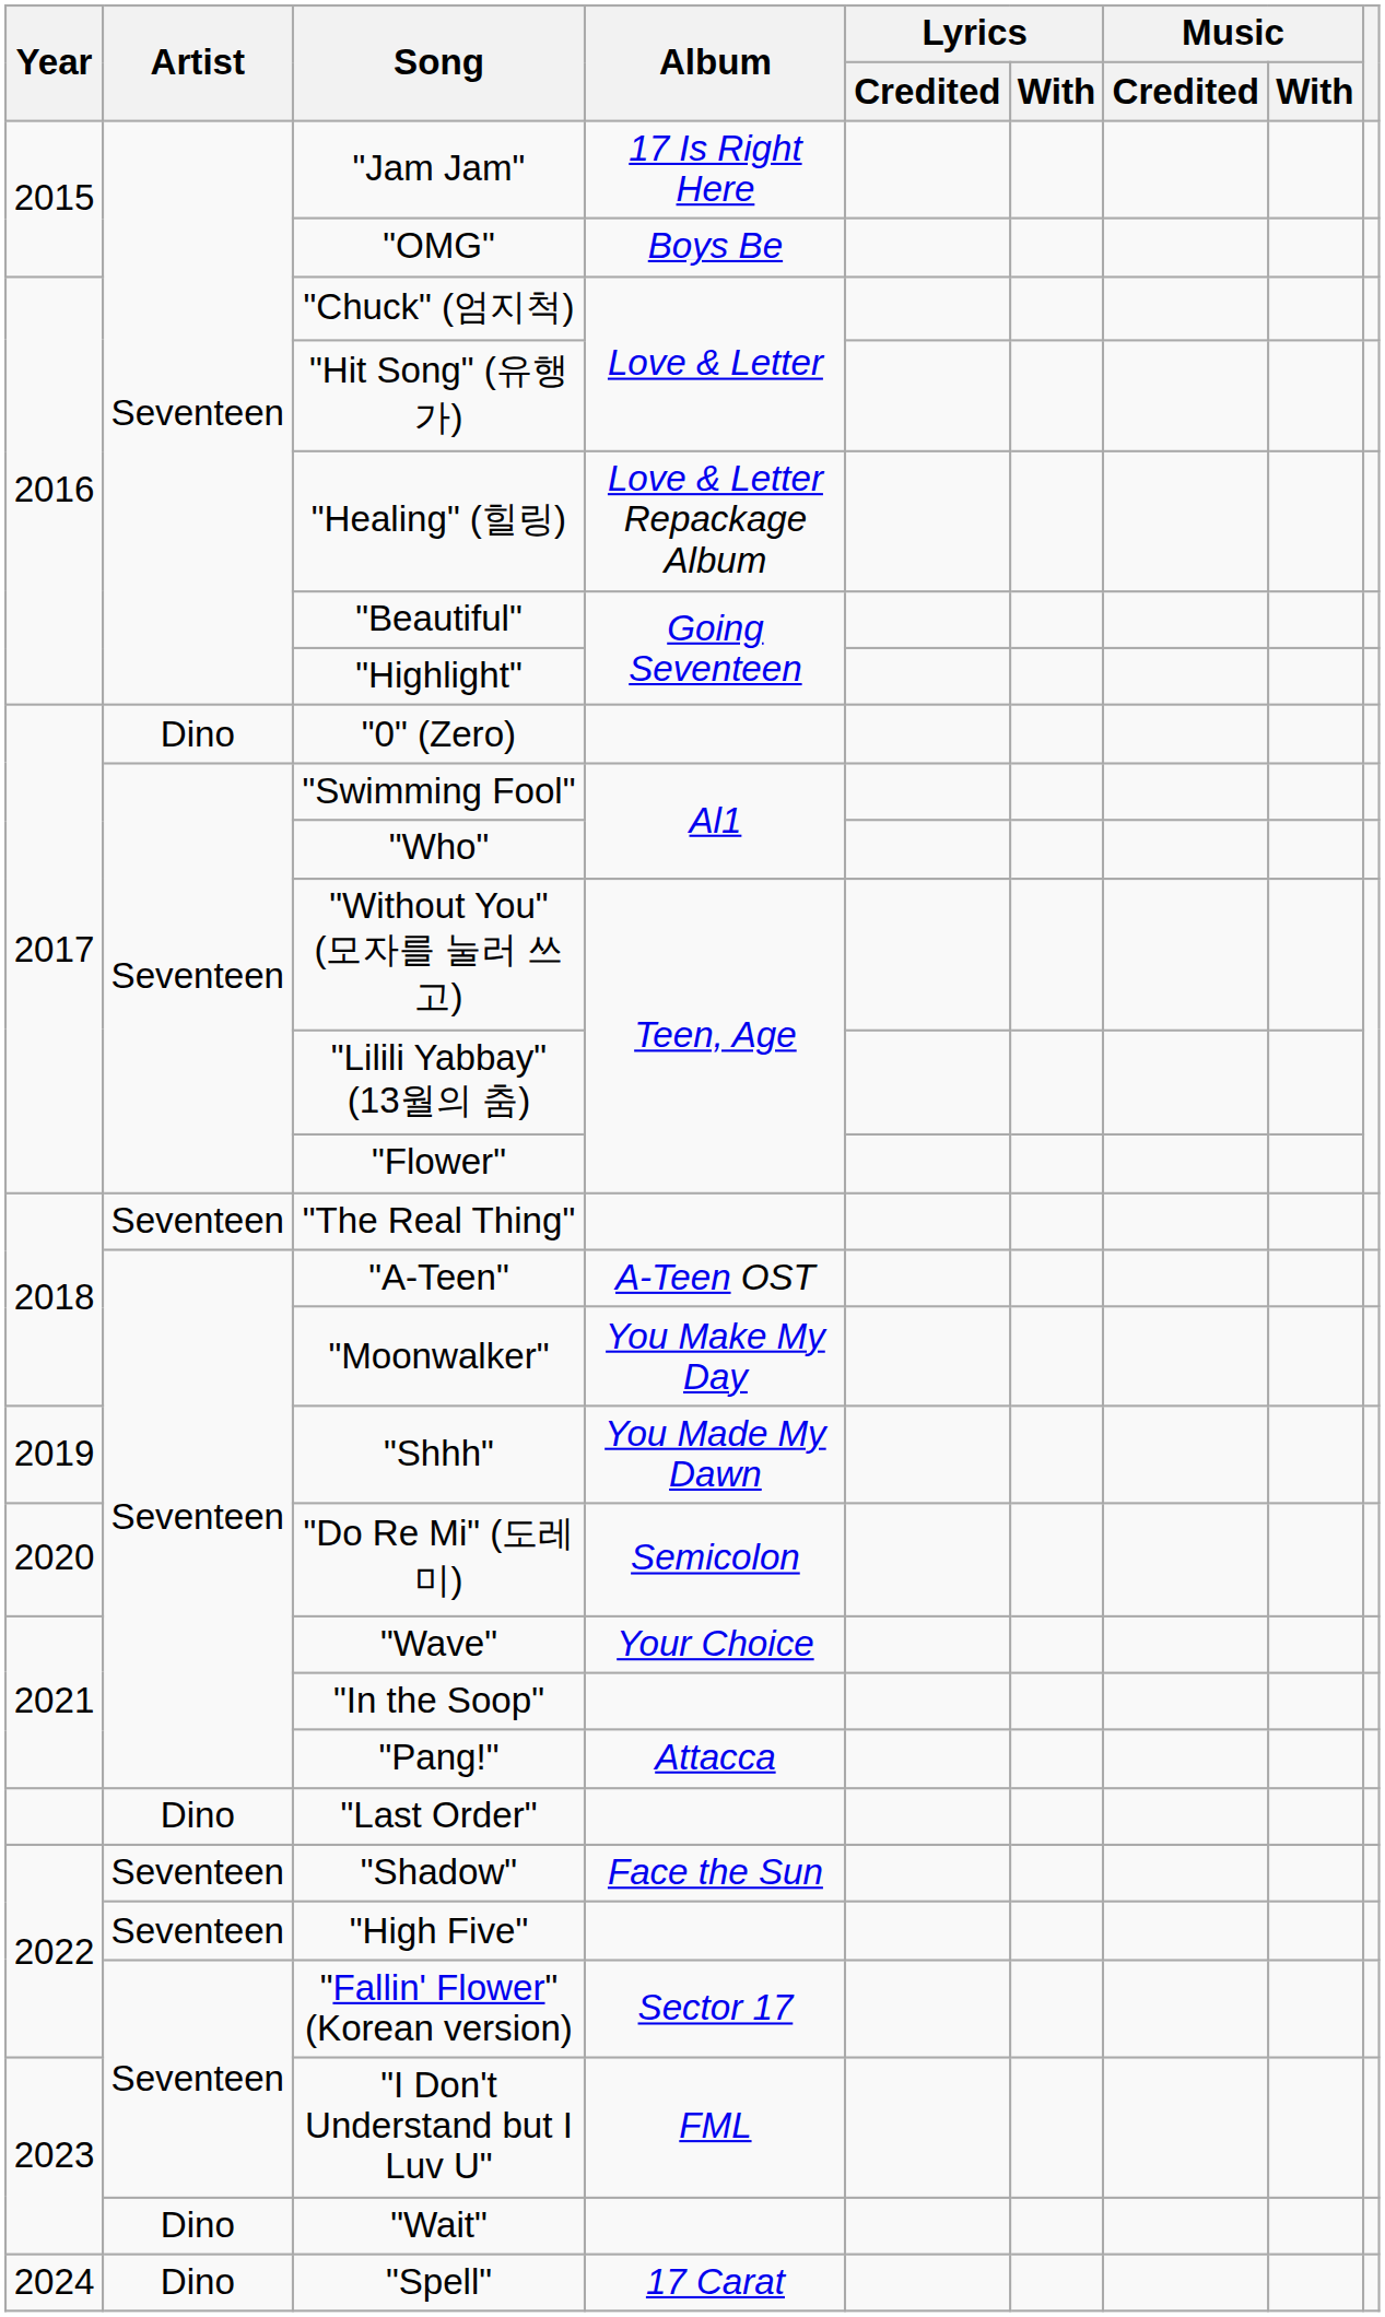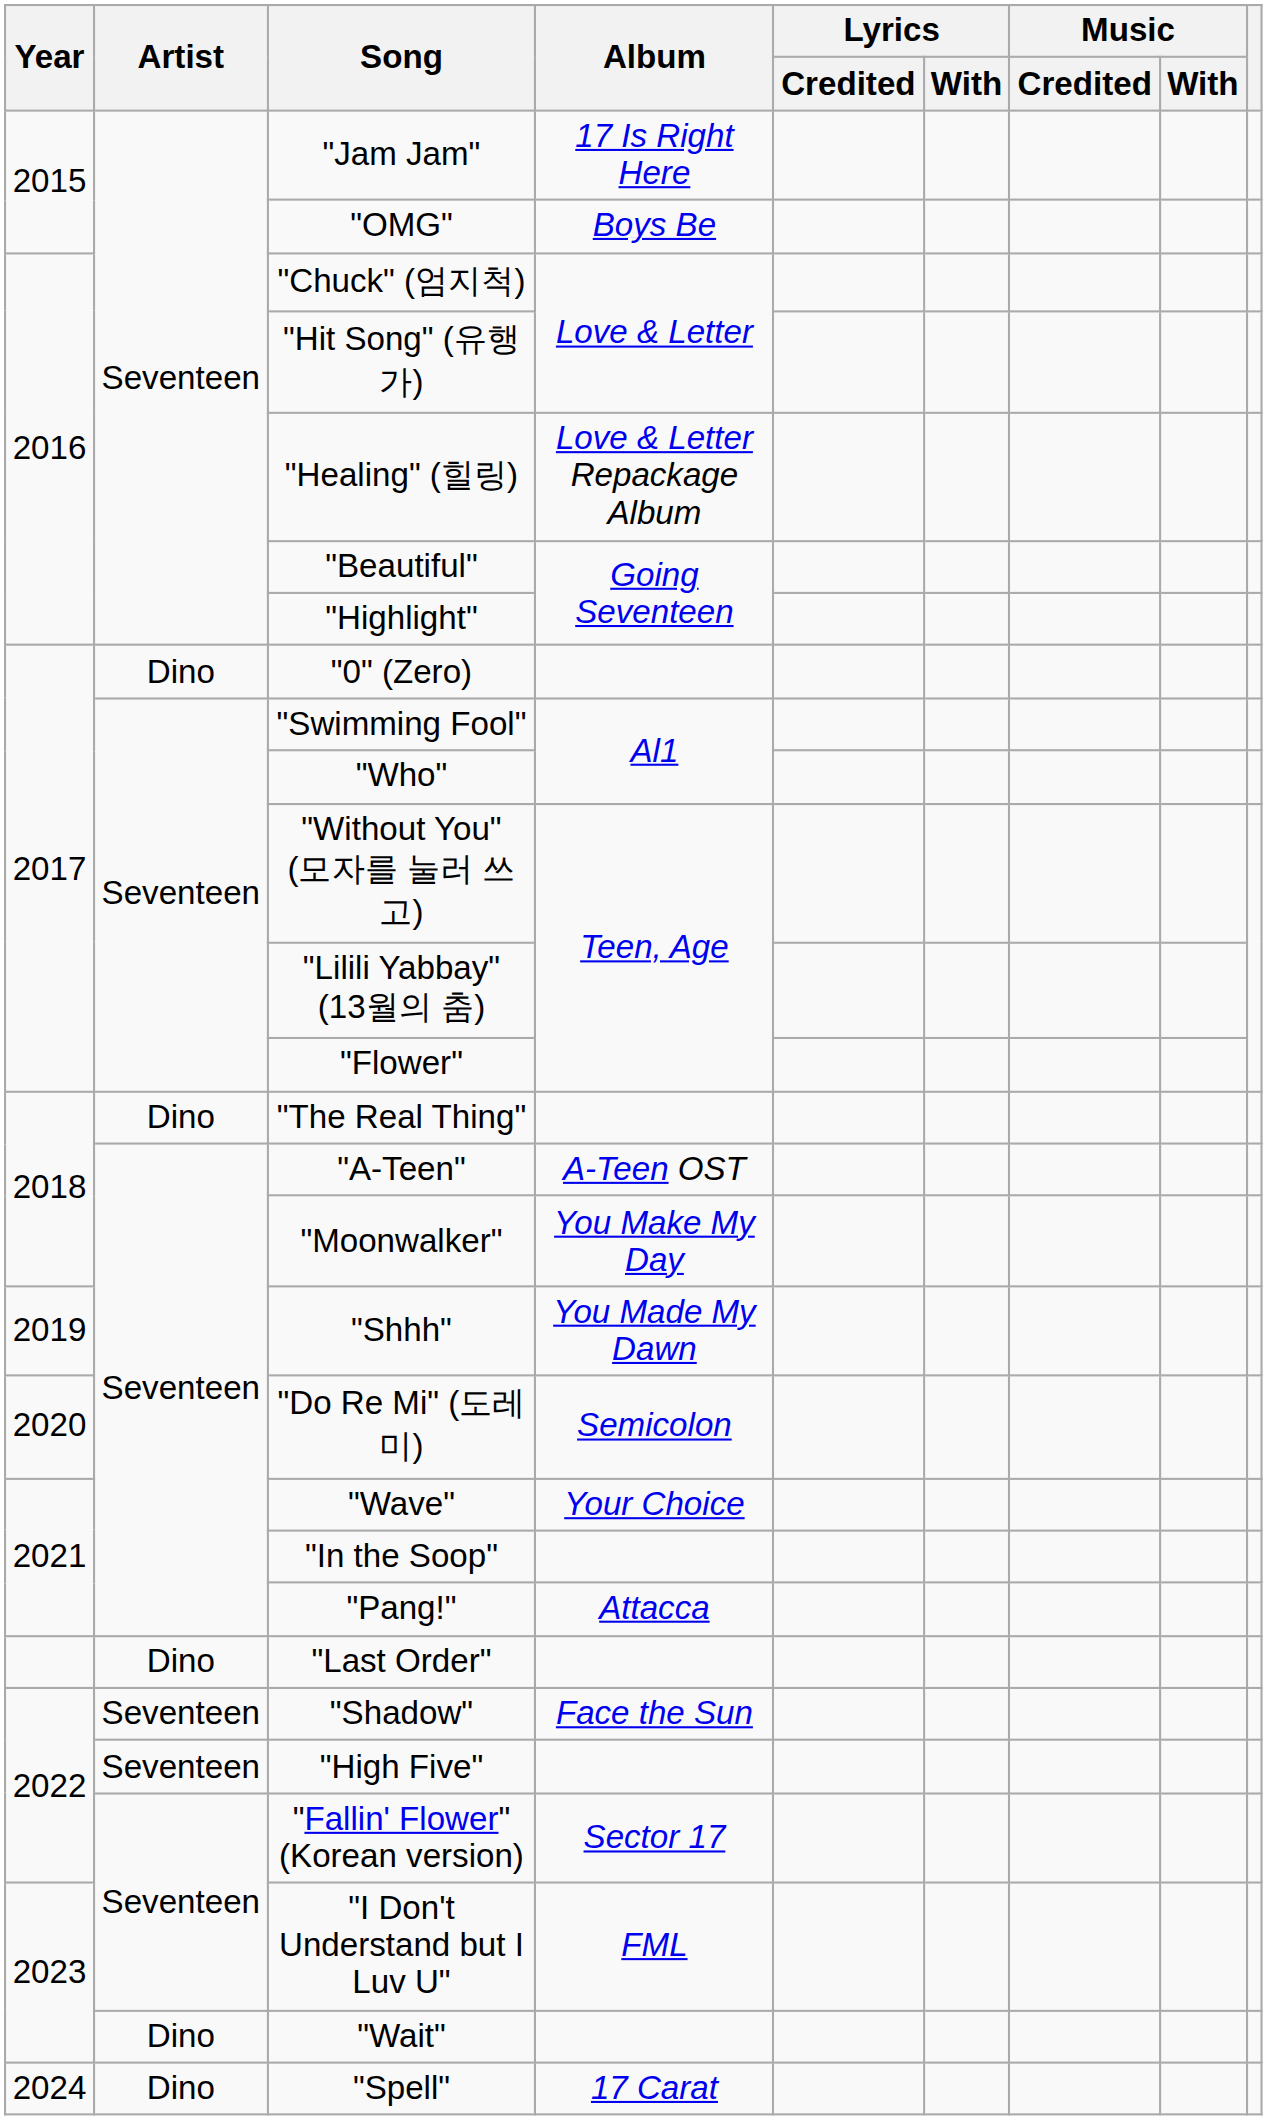"The Real Thing" | Artist: Seventeen -> Dino
